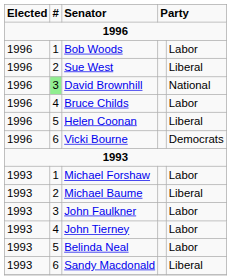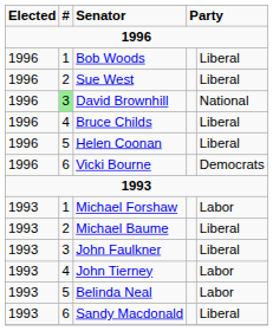Bob Woods | column 5: Labor -> Liberal
Bruce Childs | column 5: Labor -> Liberal
John Faulkner | column 5: Labor -> Liberal
